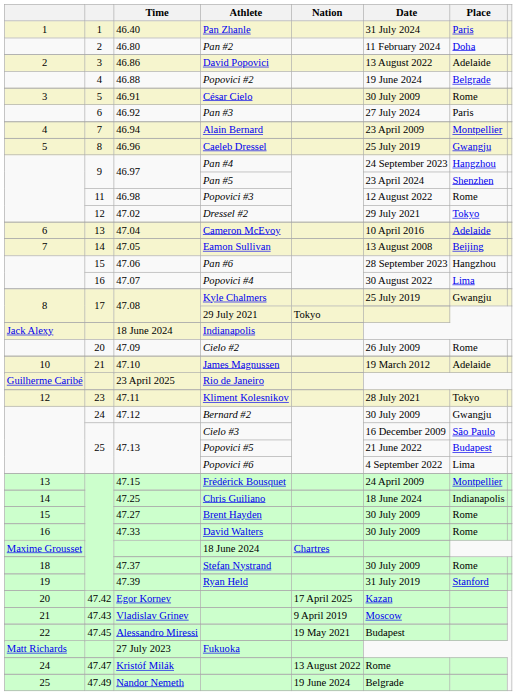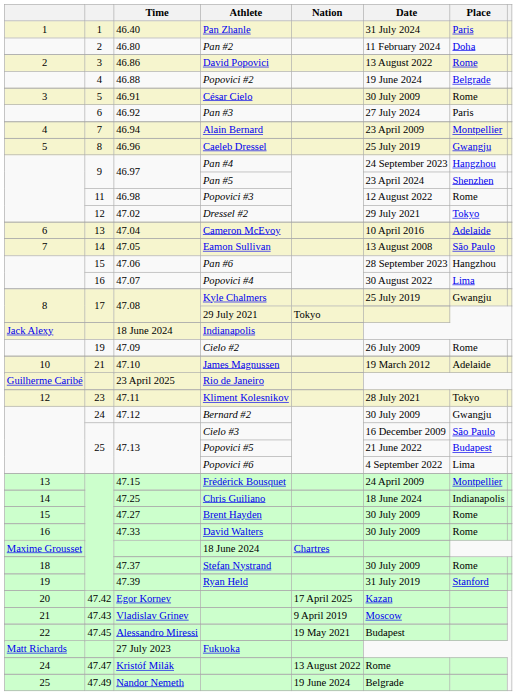David Popovici | Place: Adelaide -> Rome
Eamon Sullivan | Place: Beijing -> São Paulo
Cielo #2 | column 2: 20 -> 19
